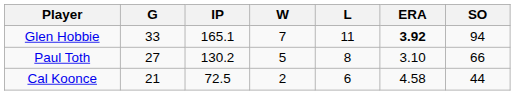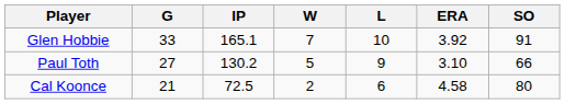Glen Hobbie | L: 11 -> 10
Glen Hobbie | ERA: bold -> normal
Glen Hobbie | SO: 94 -> 91
Paul Toth | L: 8 -> 9
Cal Koonce | SO: 44 -> 80
